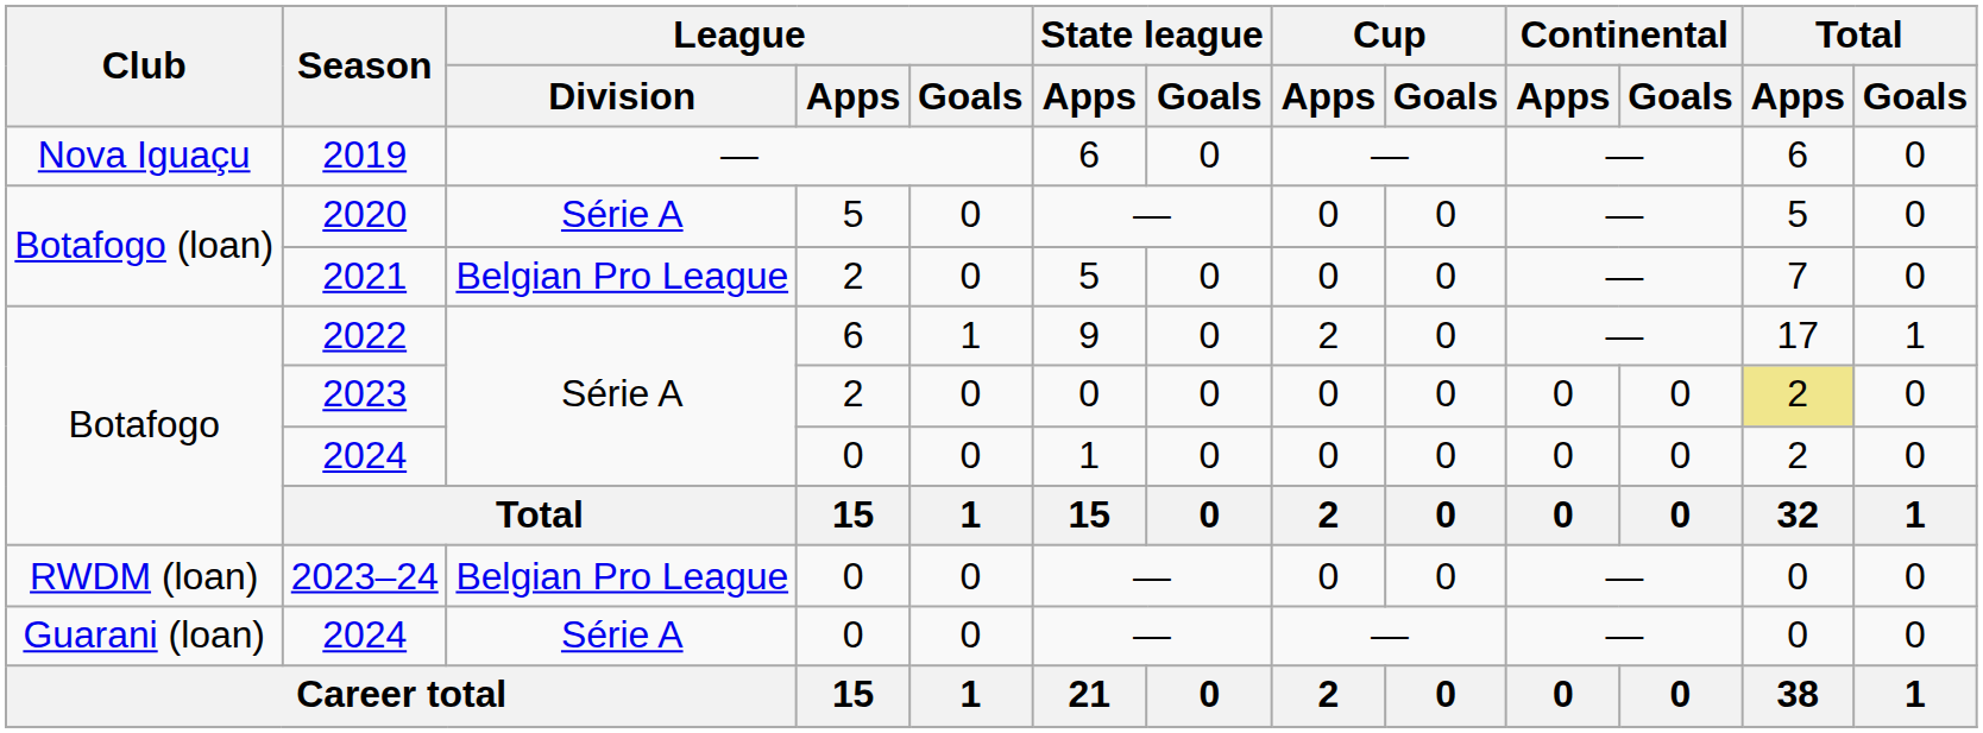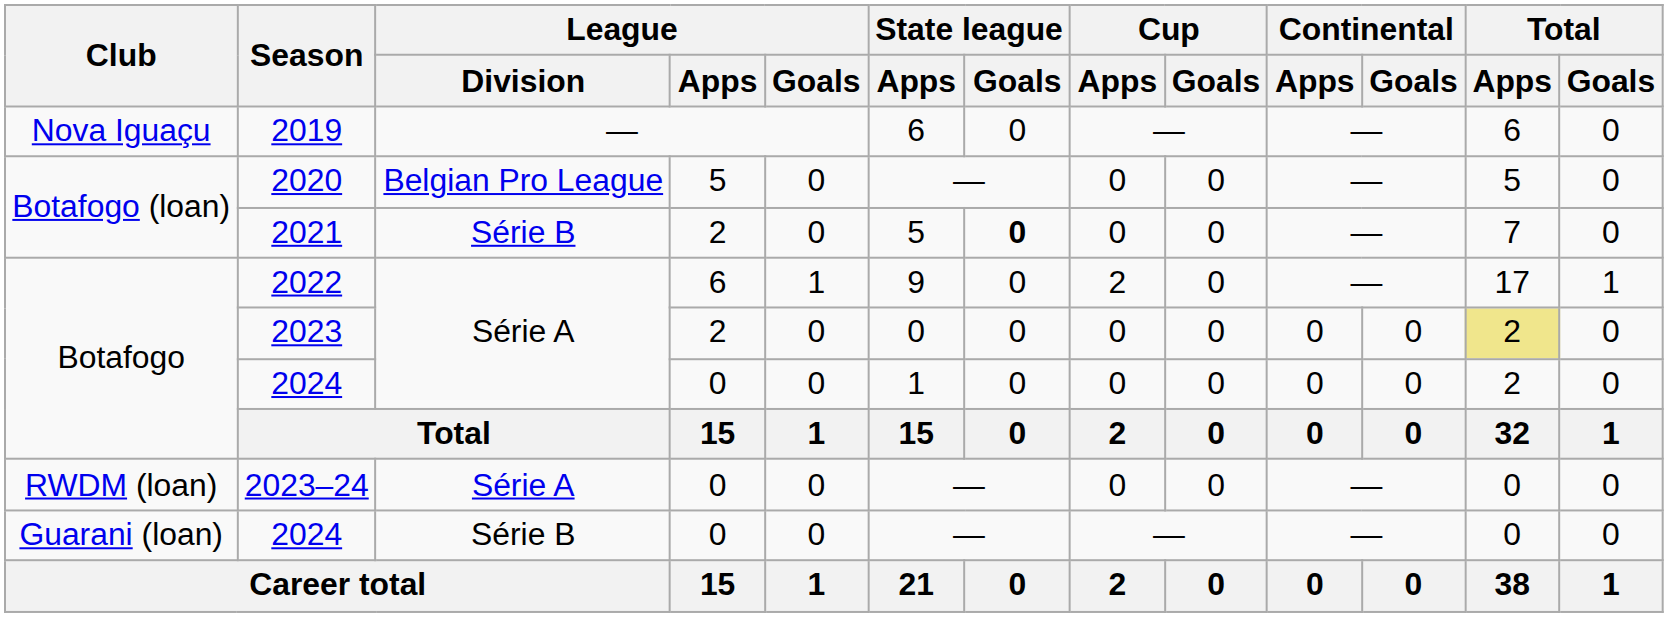2020 | League / Division: Série A -> Belgian Pro League
2021 | League / Division: Belgian Pro League -> Série B
2021 | State league / Goals: normal -> bold
2023–24 | League / Division: Belgian Pro League -> Série A
Guarani (loan) / 2024 | League / Division: Série A -> Série B
